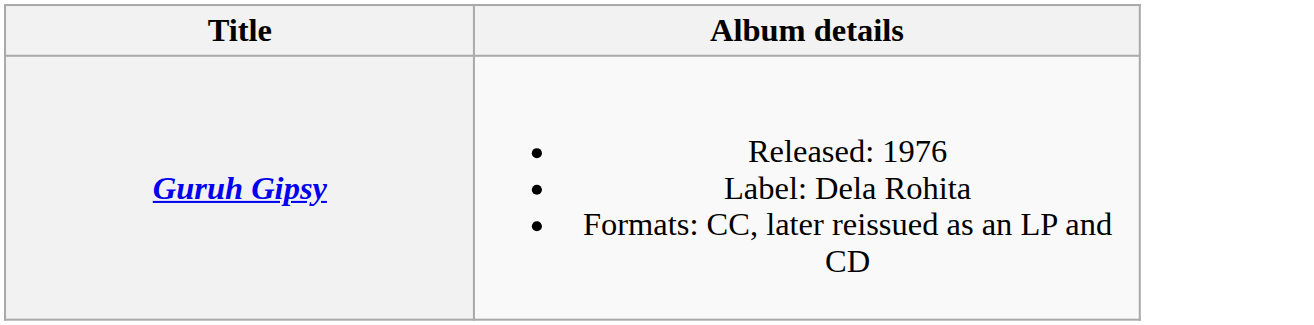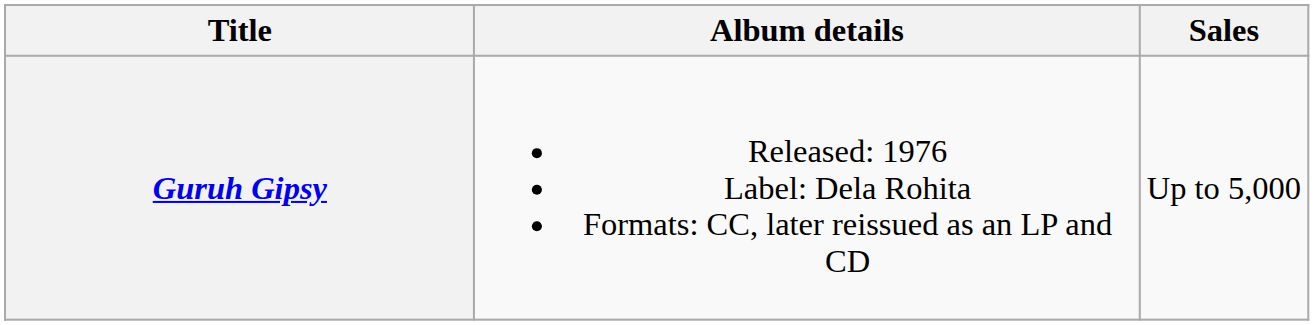+ column: Sales | Up to 5,000
